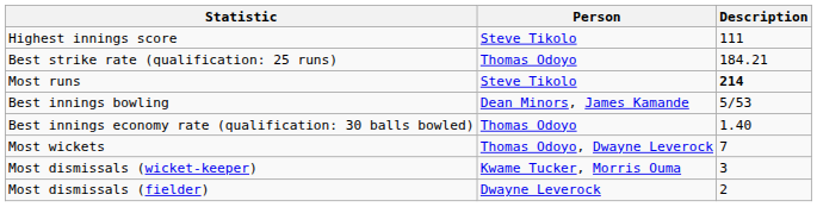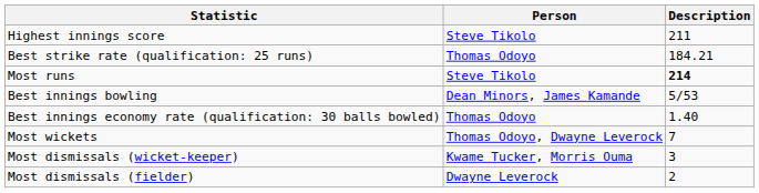Highest innings score | Description: 111 -> 211
